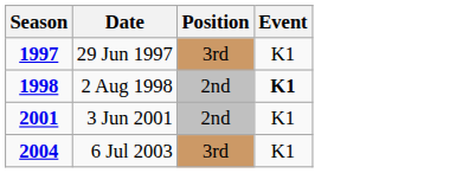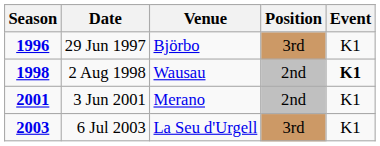+ column: Venue | Björbo | Wausau | Merano | La Seu d'Urgell
29 Jun 1997 | Season: 1997 -> 1996
6 Jul 2003 | Season: 2004 -> 2003
